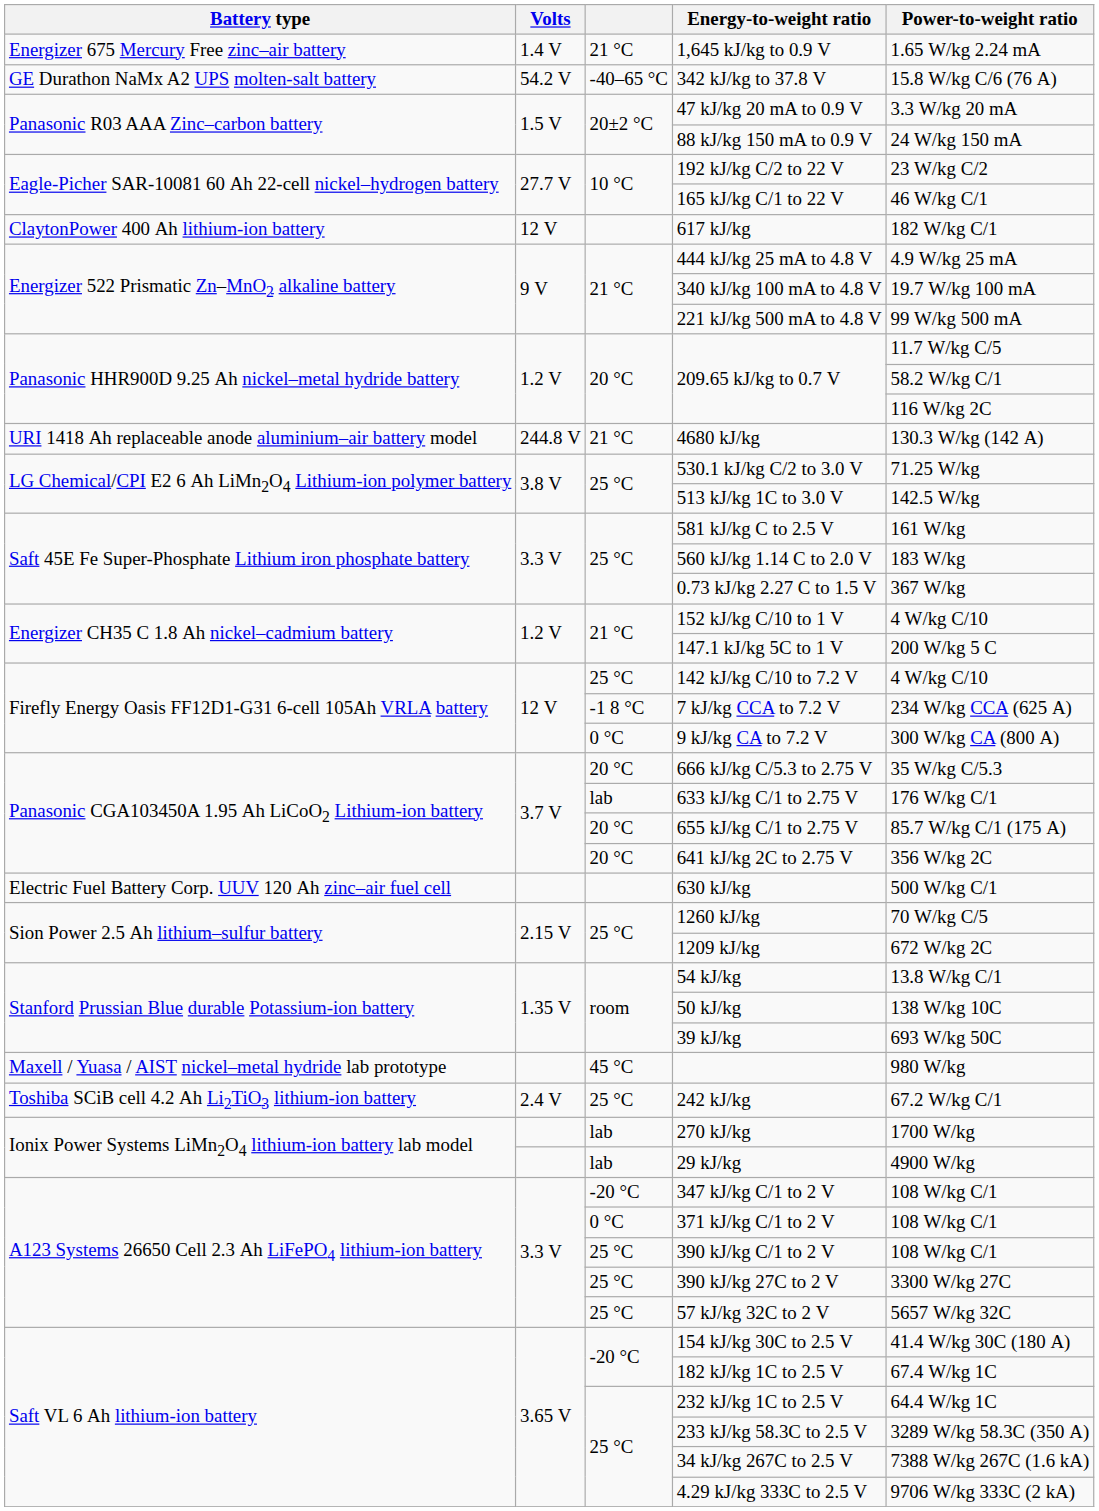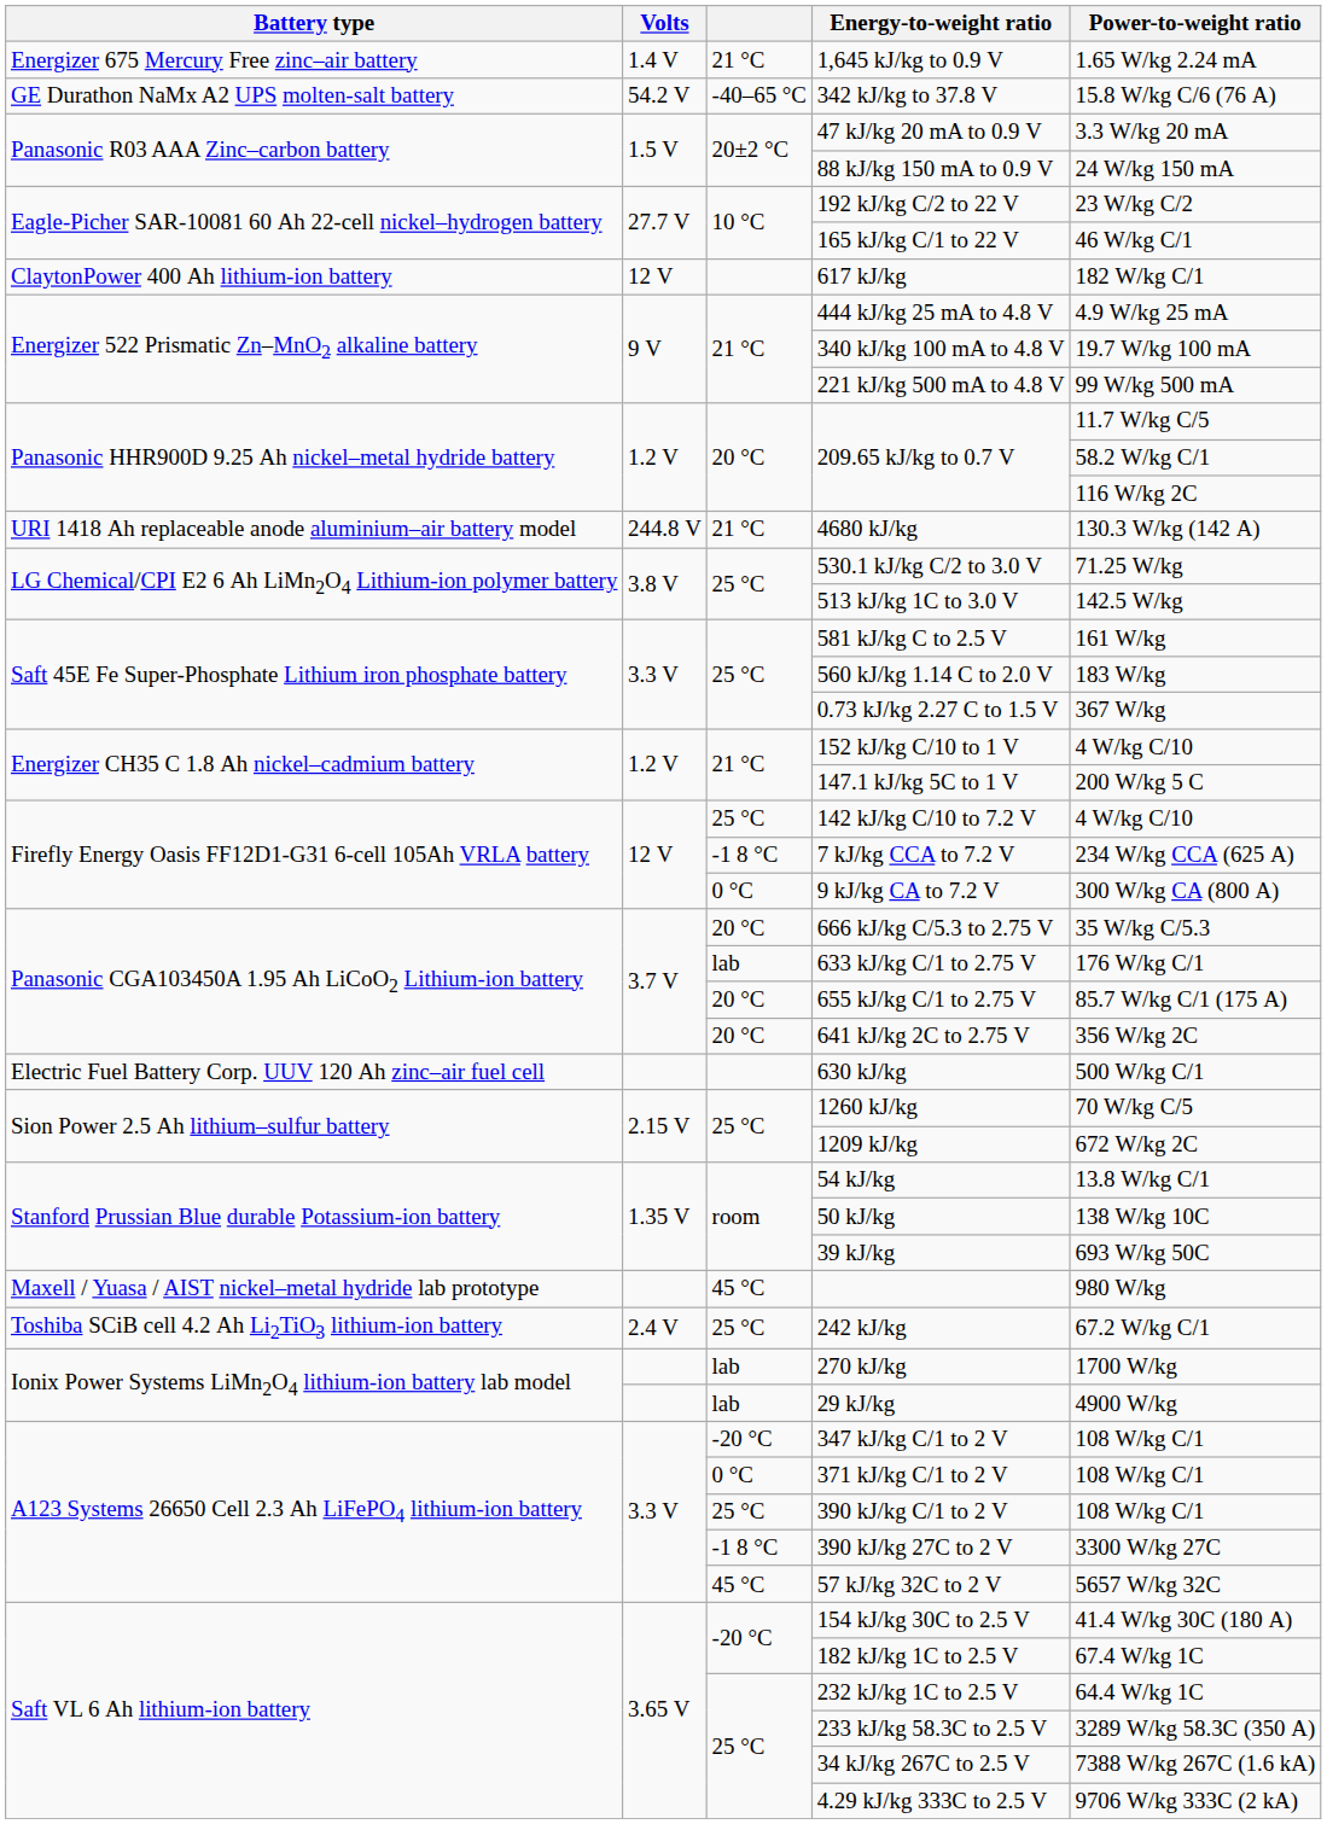390 kJ/kg 27C to 2 V | column 3: 25 °C -> -1 8 °C
57 kJ/kg 32C to 2 V | column 3: 25 °C -> 45 °C
